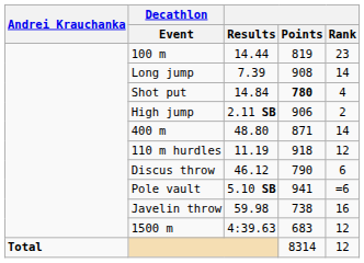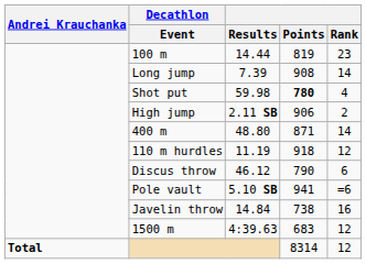Shot put | Results: 14.84 -> 59.98
Javelin throw | Results: 59.98 -> 14.84
